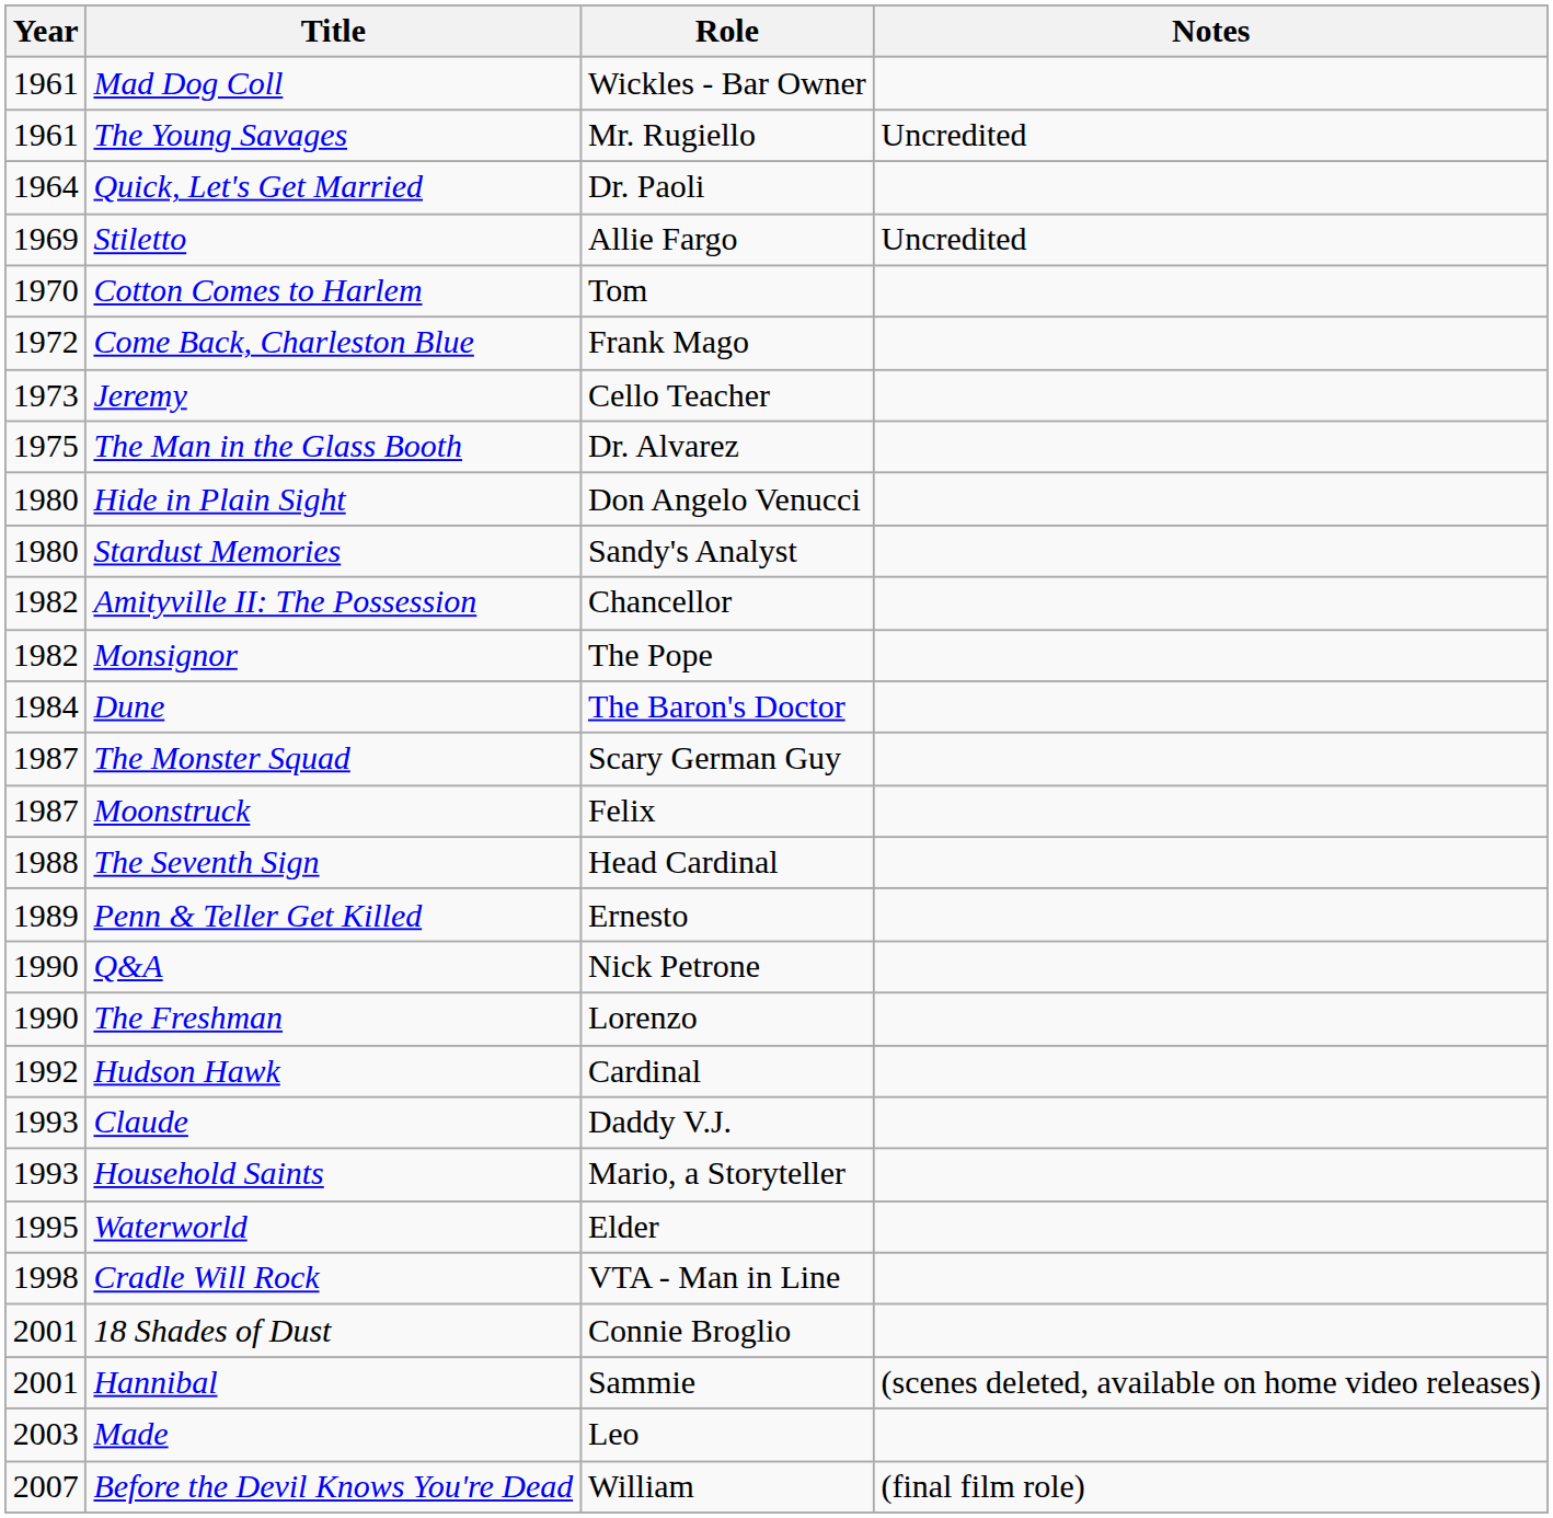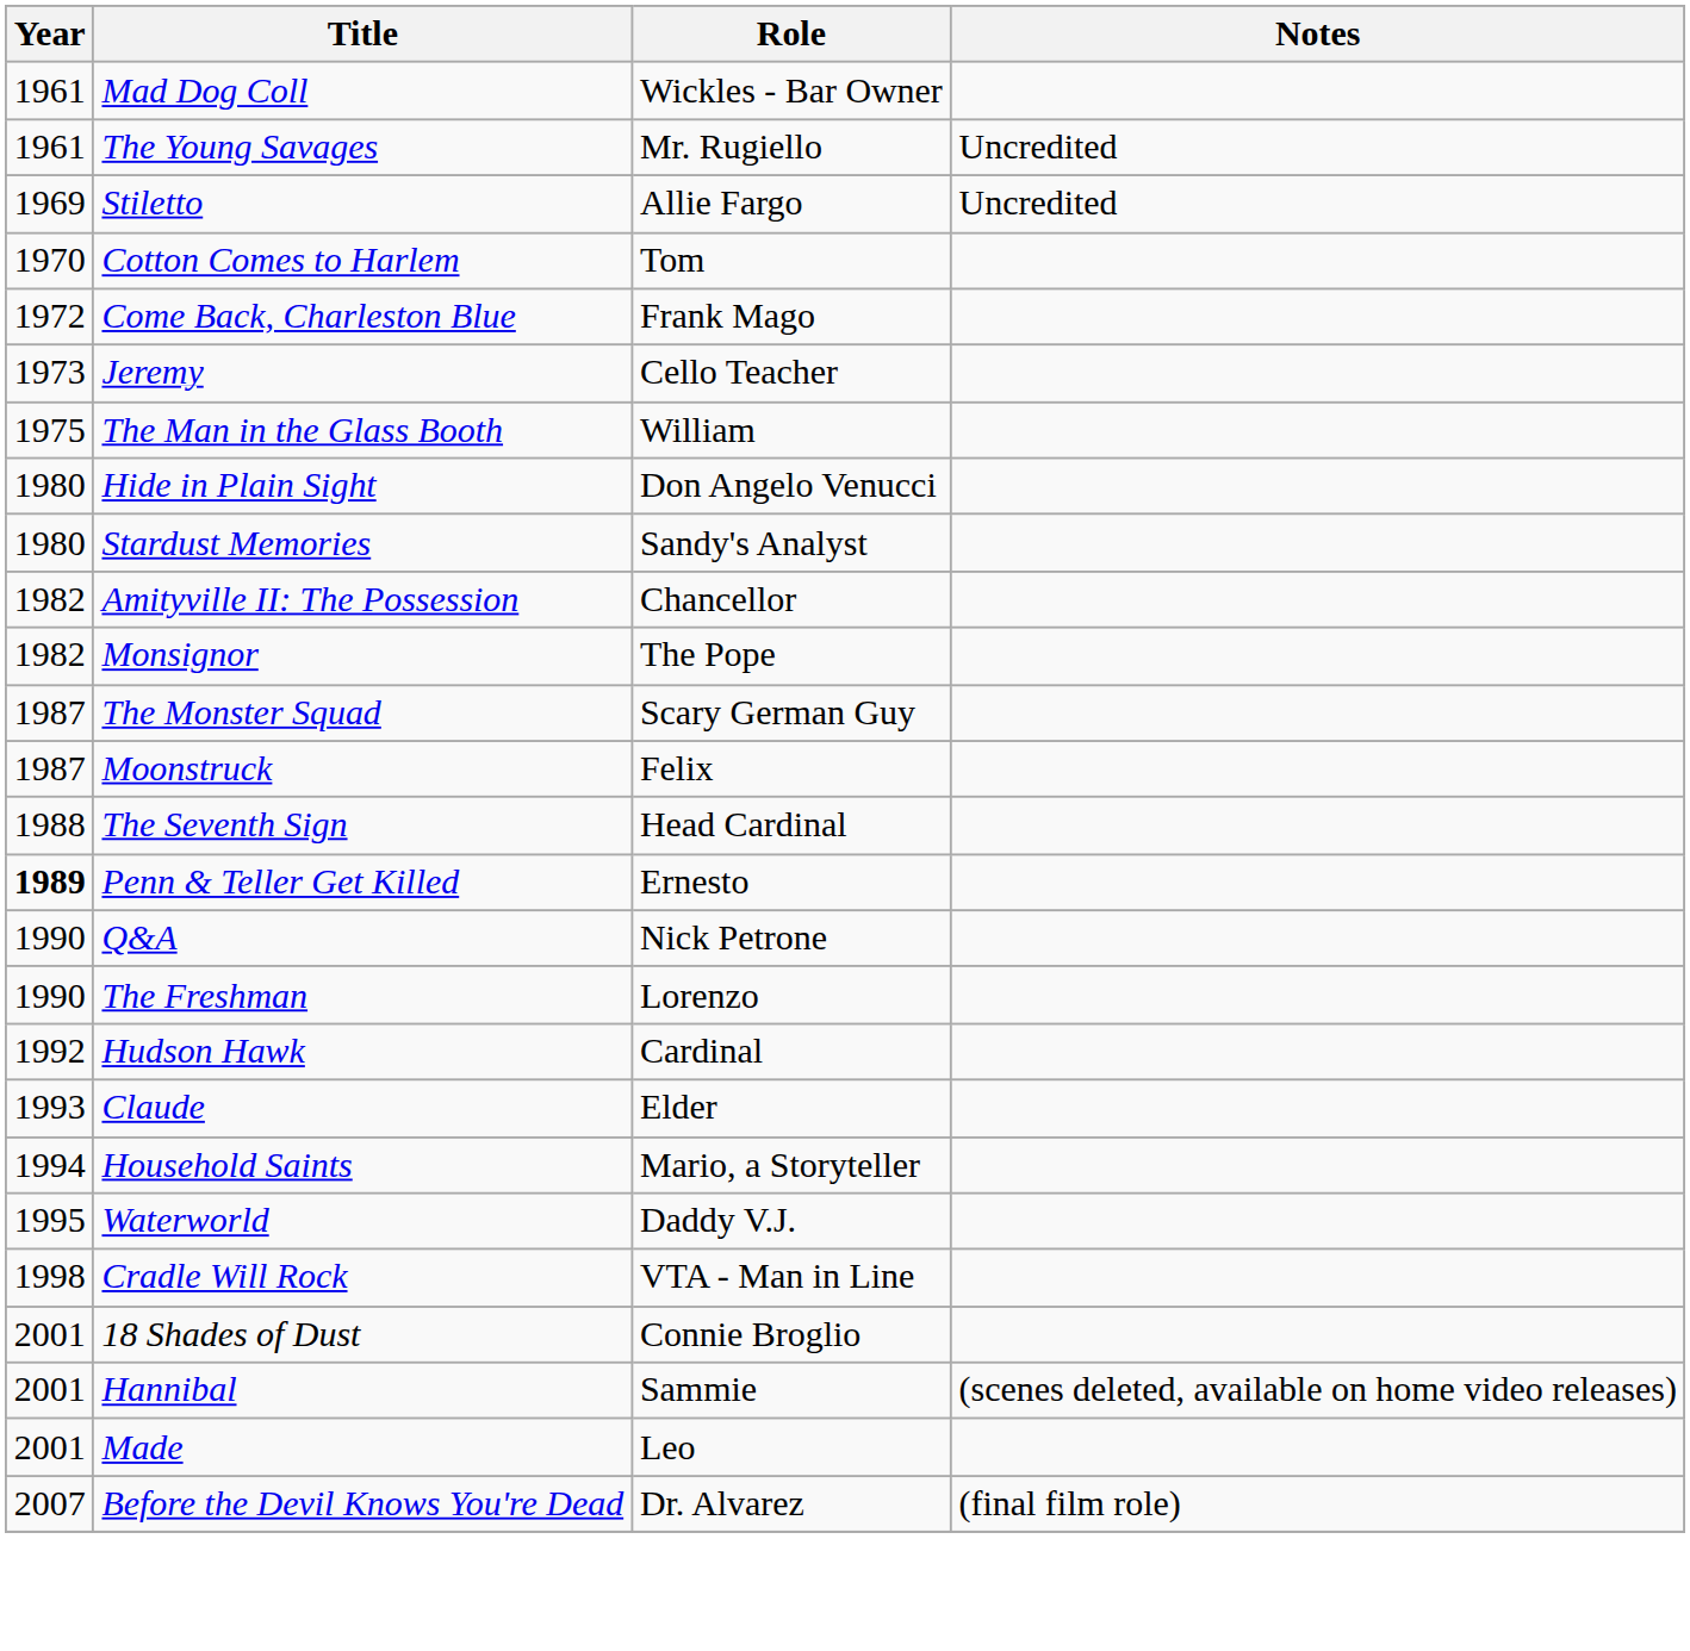- row: 1964 | Quick, Let's Get Married | Dr. Paoli
The Man in the Glass Booth | Role: Dr. Alvarez -> William
- row: 1984 | Dune | The Baron's Doctor
Penn & Teller Get Killed | Year: normal -> bold
Claude | Role: Daddy V.J. -> Elder
Household Saints | Year: 1993 -> 1994
Waterworld | Role: Elder -> Daddy V.J.
Made | Year: 2003 -> 2001
Before the Devil Knows You're Dead | Role: William -> Dr. Alvarez
